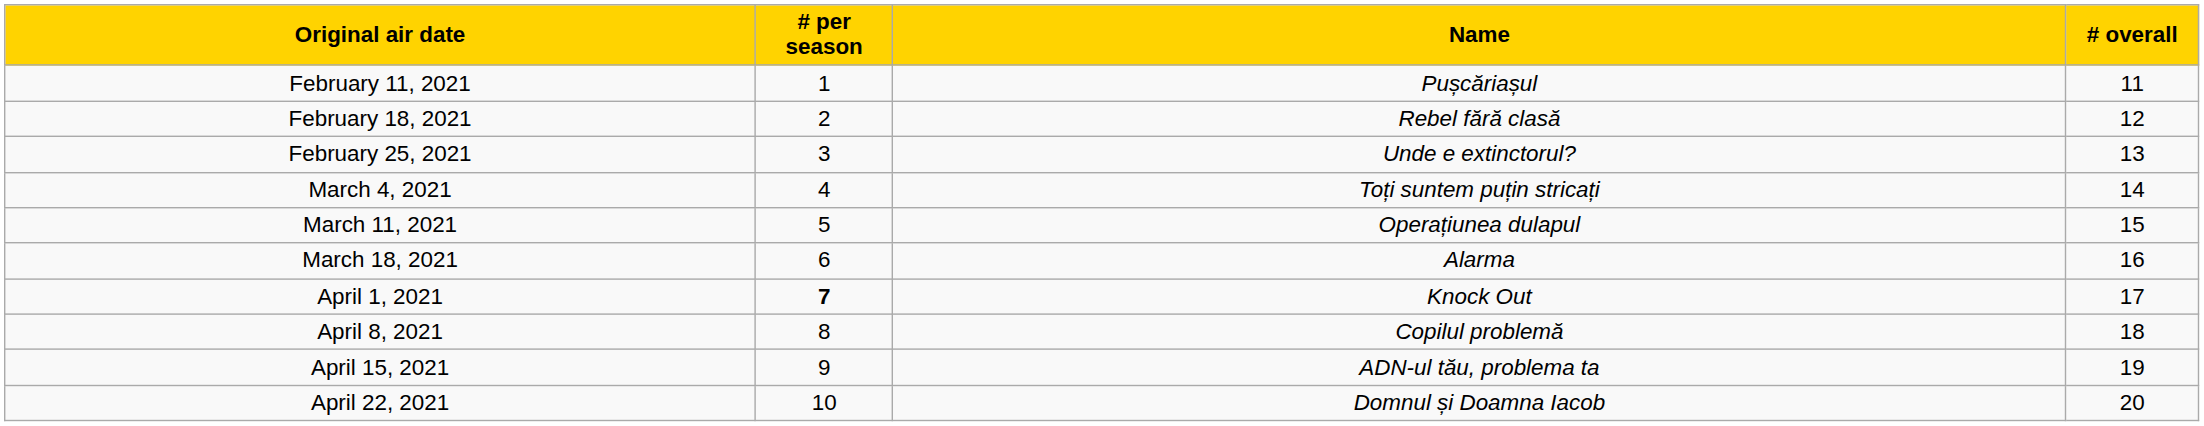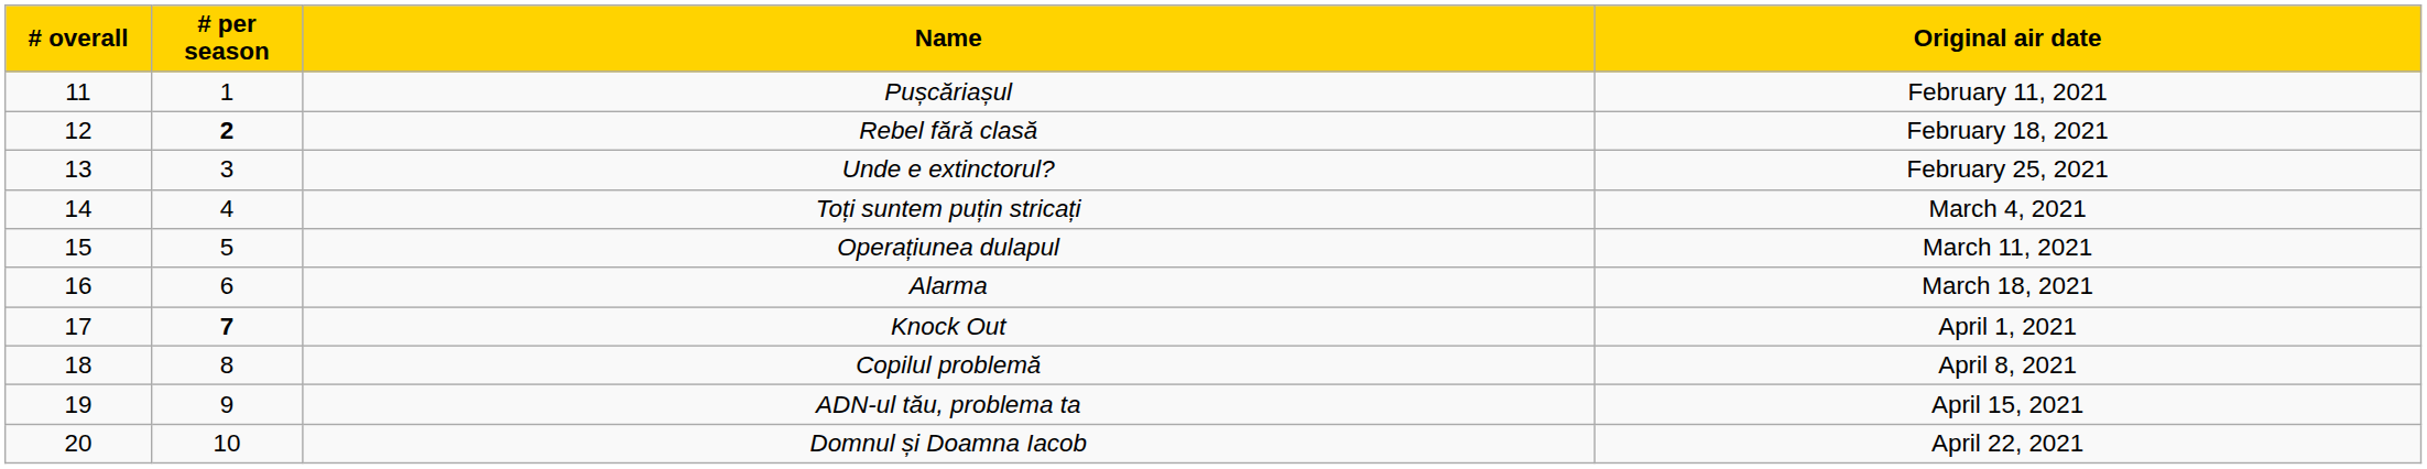columns swapped: # overall <-> Original air date
Rebel fără clasă | # per season: normal -> bold
